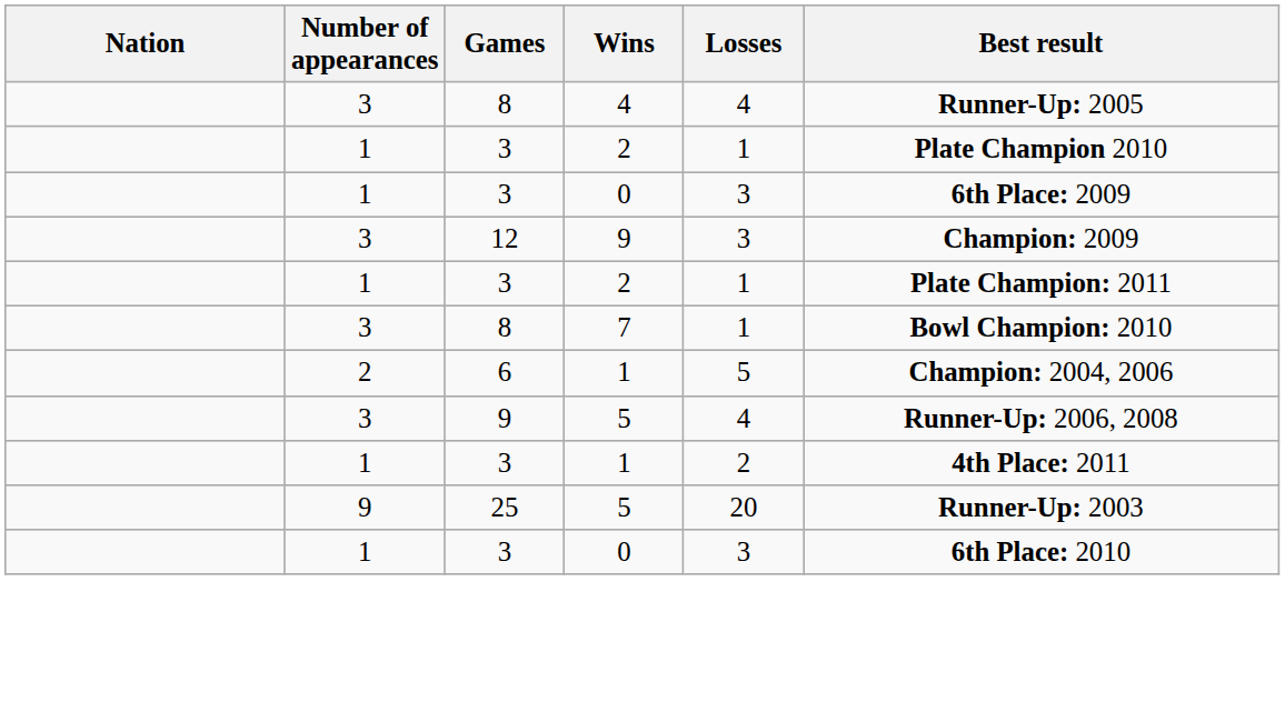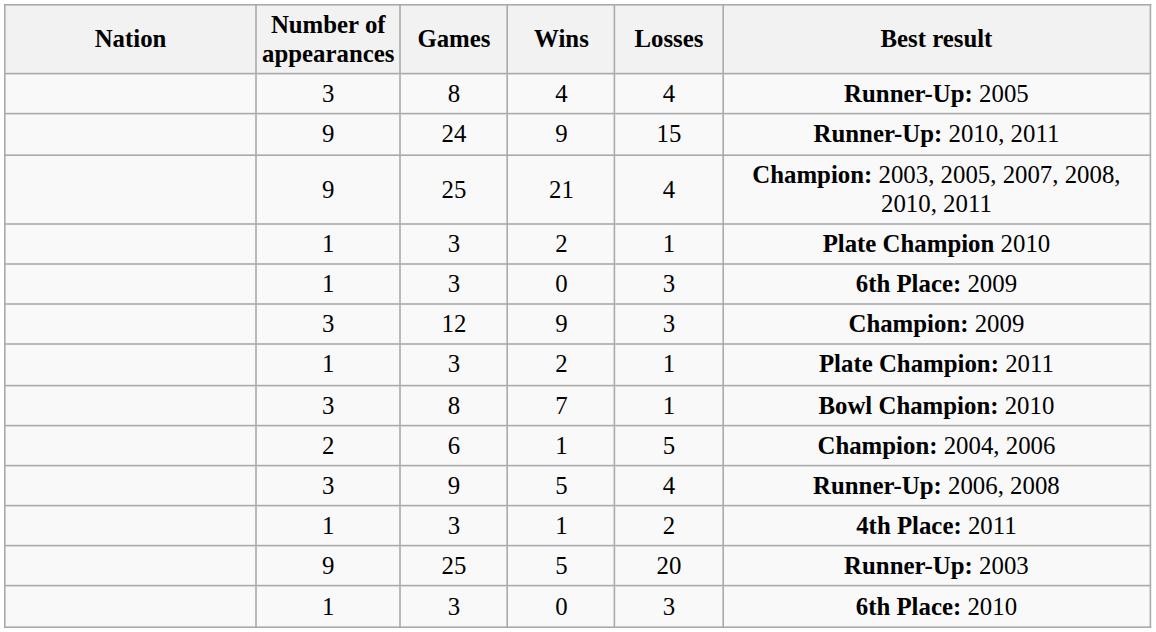+ row: 9 | 24 | 9 | 15 | Runner-Up: 2010, 2011
+ row: 9 | 25 | 21 | 4 | Champion: 2003, 2005, 2007, 2008, 2010, 2011
